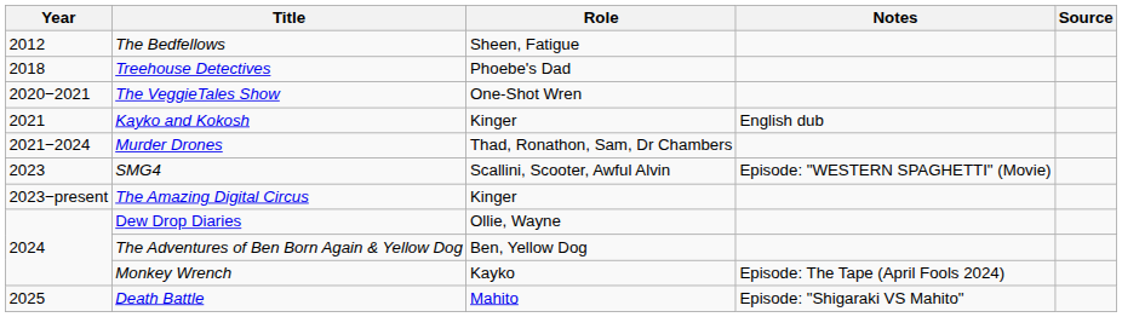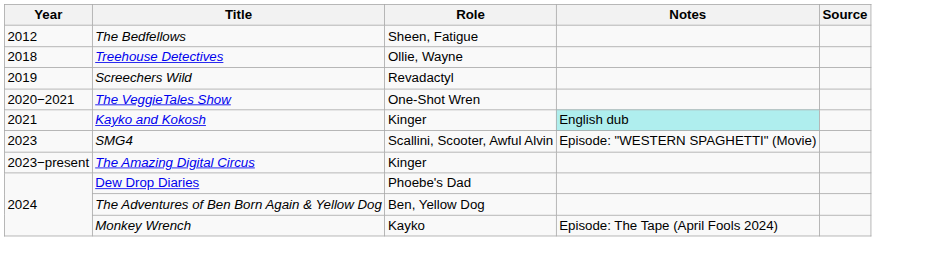Treehouse Detectives | Role: Phoebe's Dad -> Ollie, Wayne
+ row: 2019 | Screechers Wild | Revadactyl
Kayko and Kokosh | Notes: no background -> paleturquoise background
- row: 2021−2024 | Murder Drones | Thad, Ronathon, Sam, Dr Chambers
Dew Drop Diaries | Role: Ollie, Wayne -> Phoebe's Dad
- row: 2025 | Death Battle | Mahito | Episode: "Shigaraki VS Mahito"
